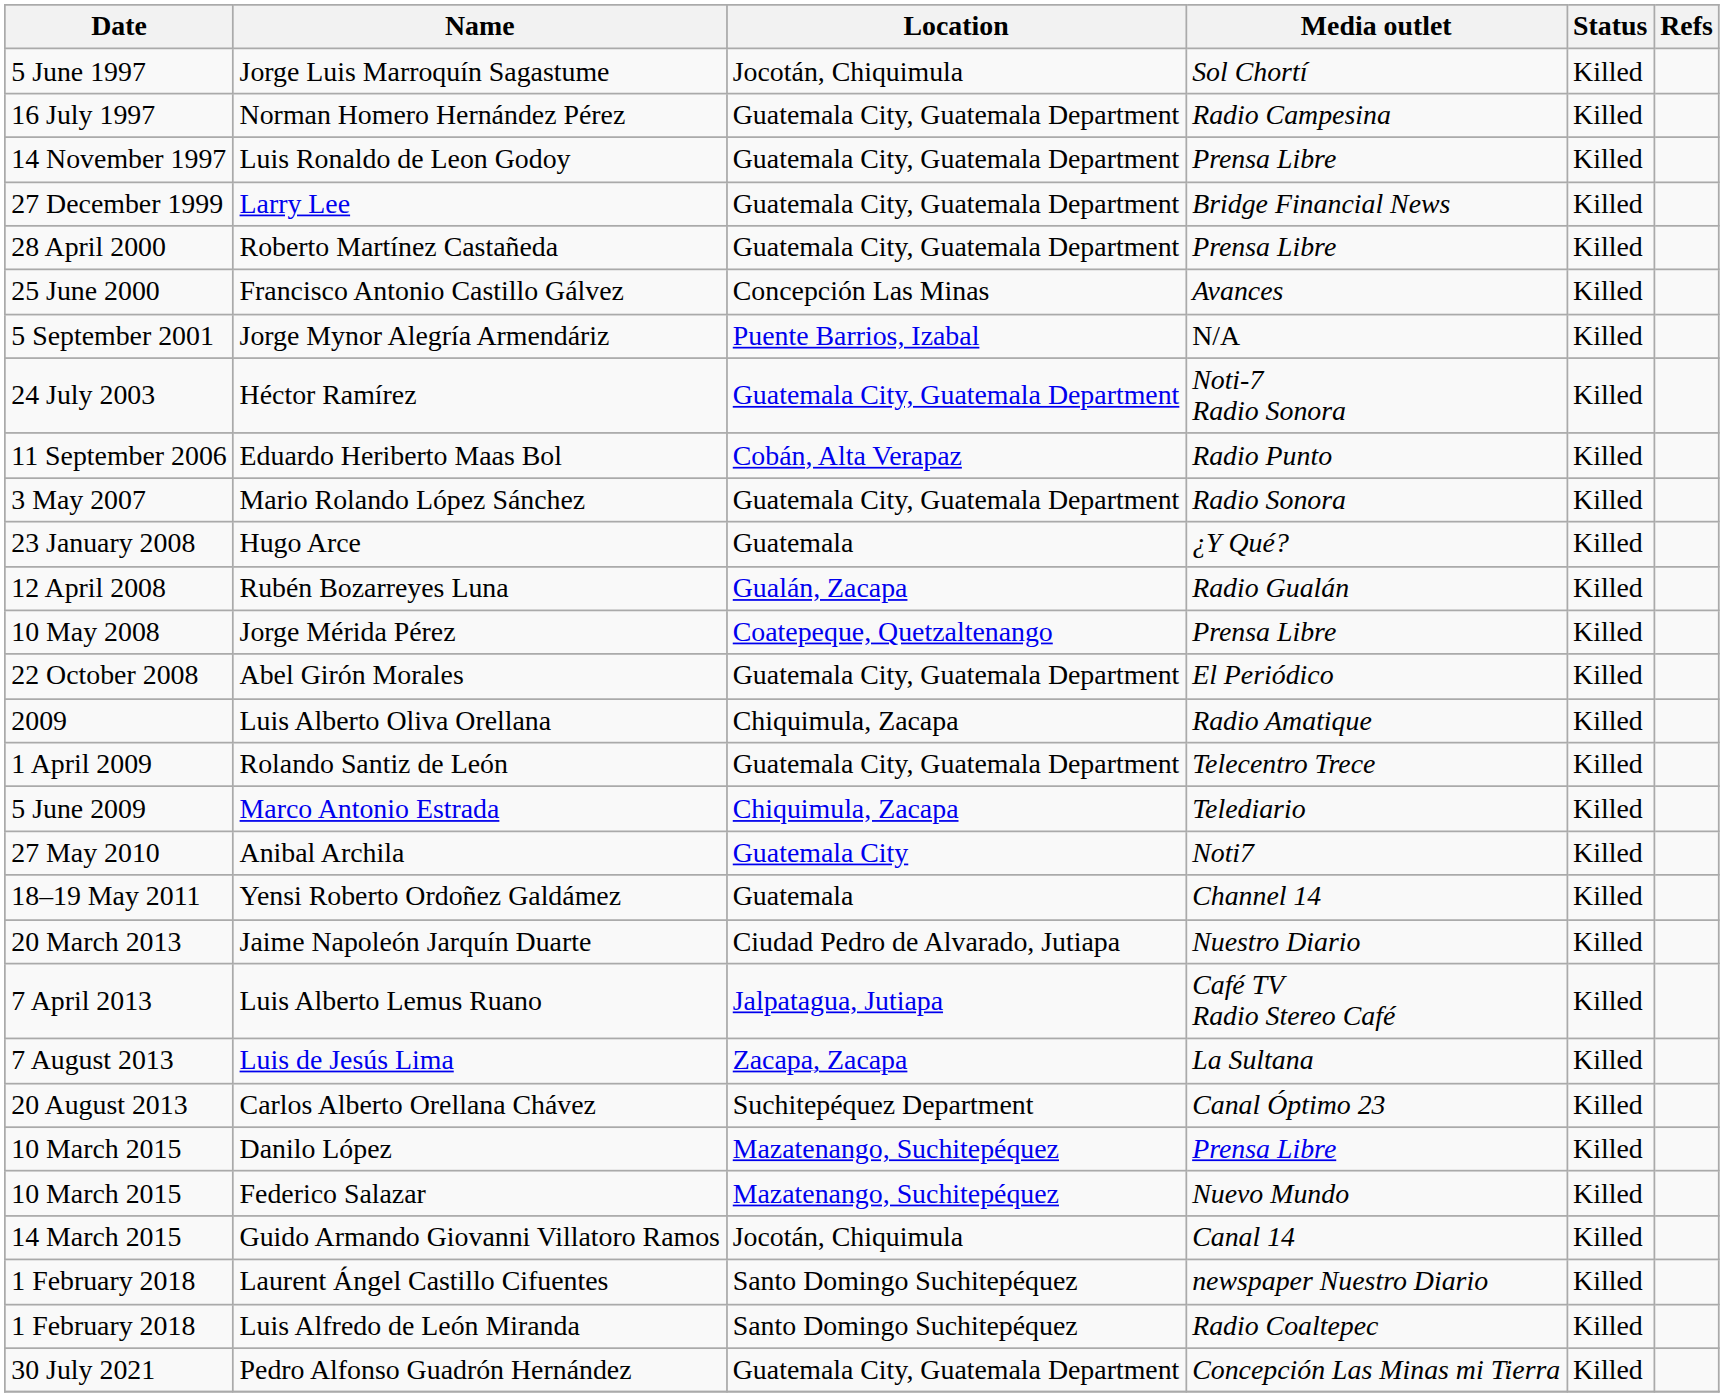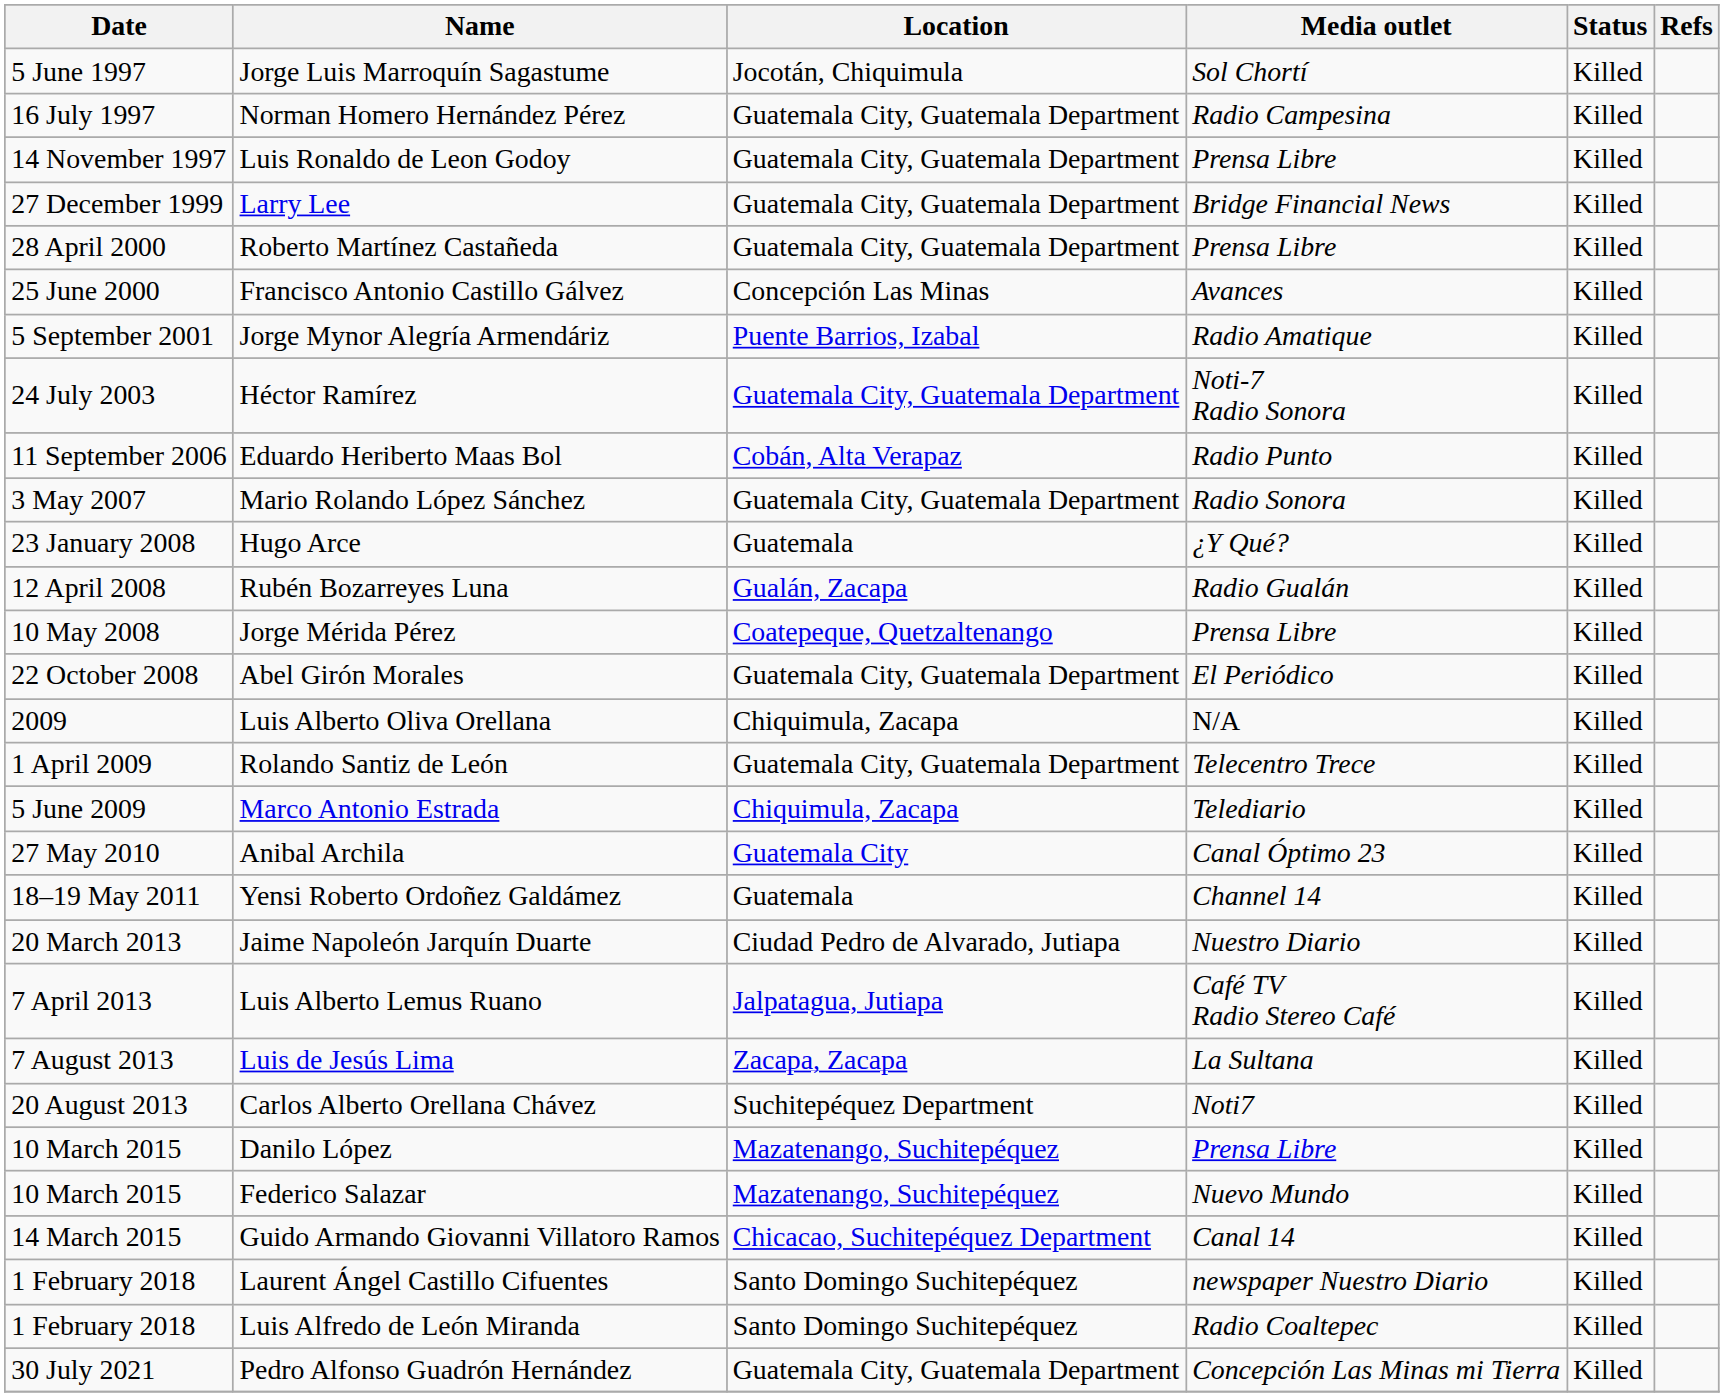Jorge Mynor Alegría Armendáriz | Media outlet: N/A -> Radio Amatique
Luis Alberto Oliva Orellana | Media outlet: Radio Amatique -> N/A
Anibal Archila | Media outlet: Noti7 -> Canal Óptimo 23
Carlos Alberto Orellana Chávez | Media outlet: Canal Óptimo 23 -> Noti7
Guido Armando Giovanni Villatoro Ramos | Location: Jocotán, Chiquimula -> Chicacao, Suchitepéquez Department
